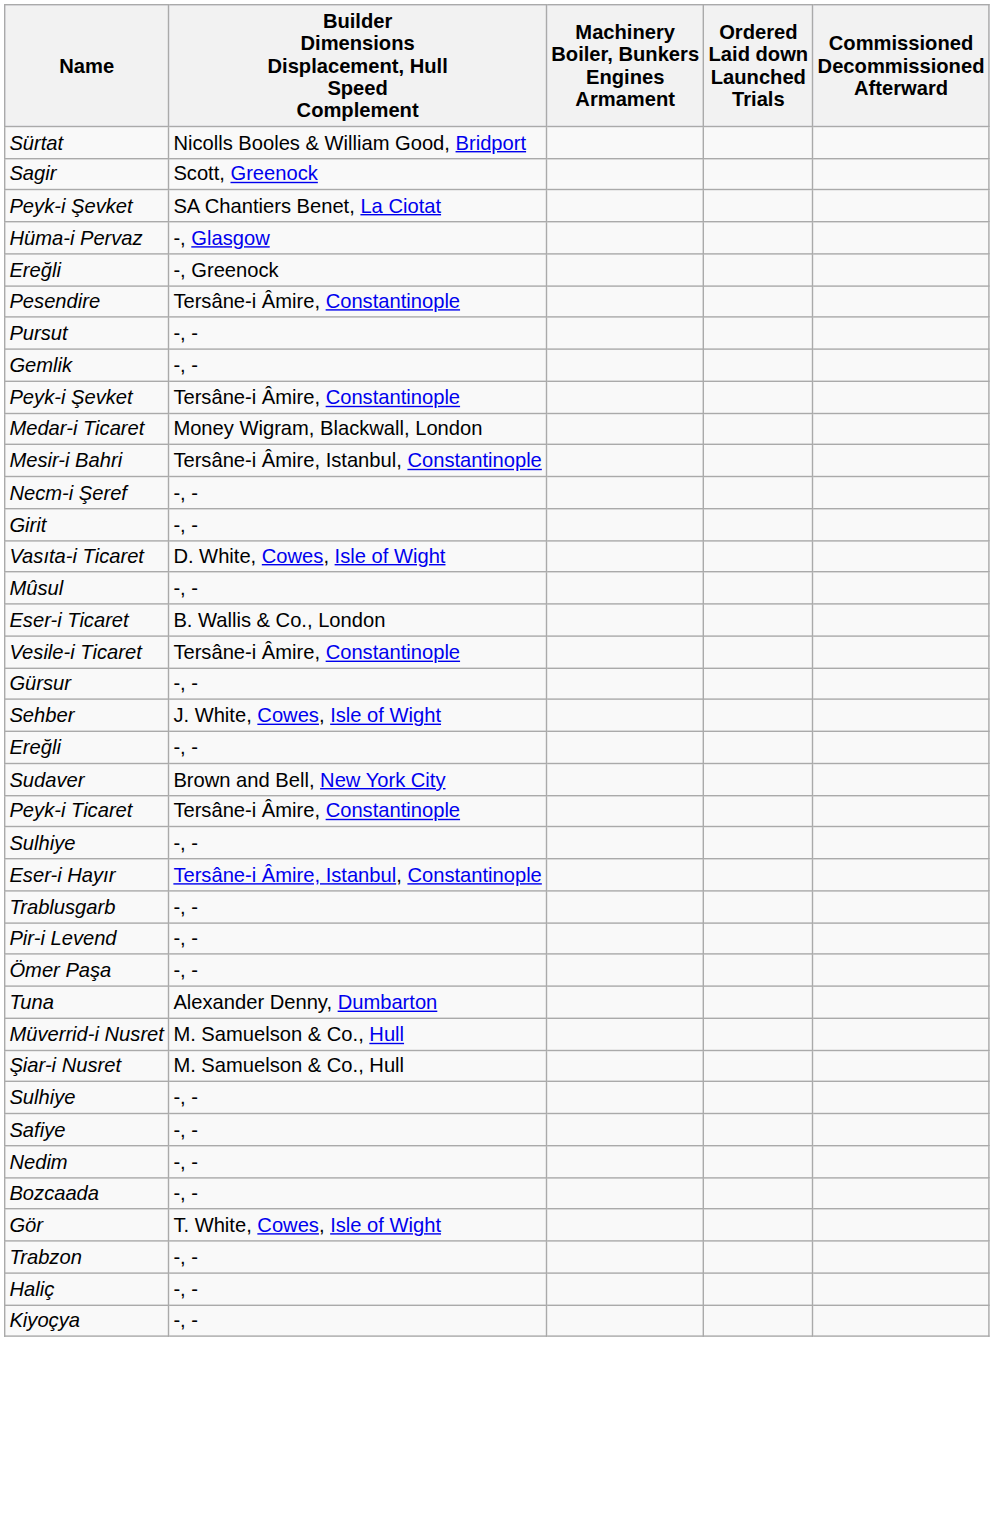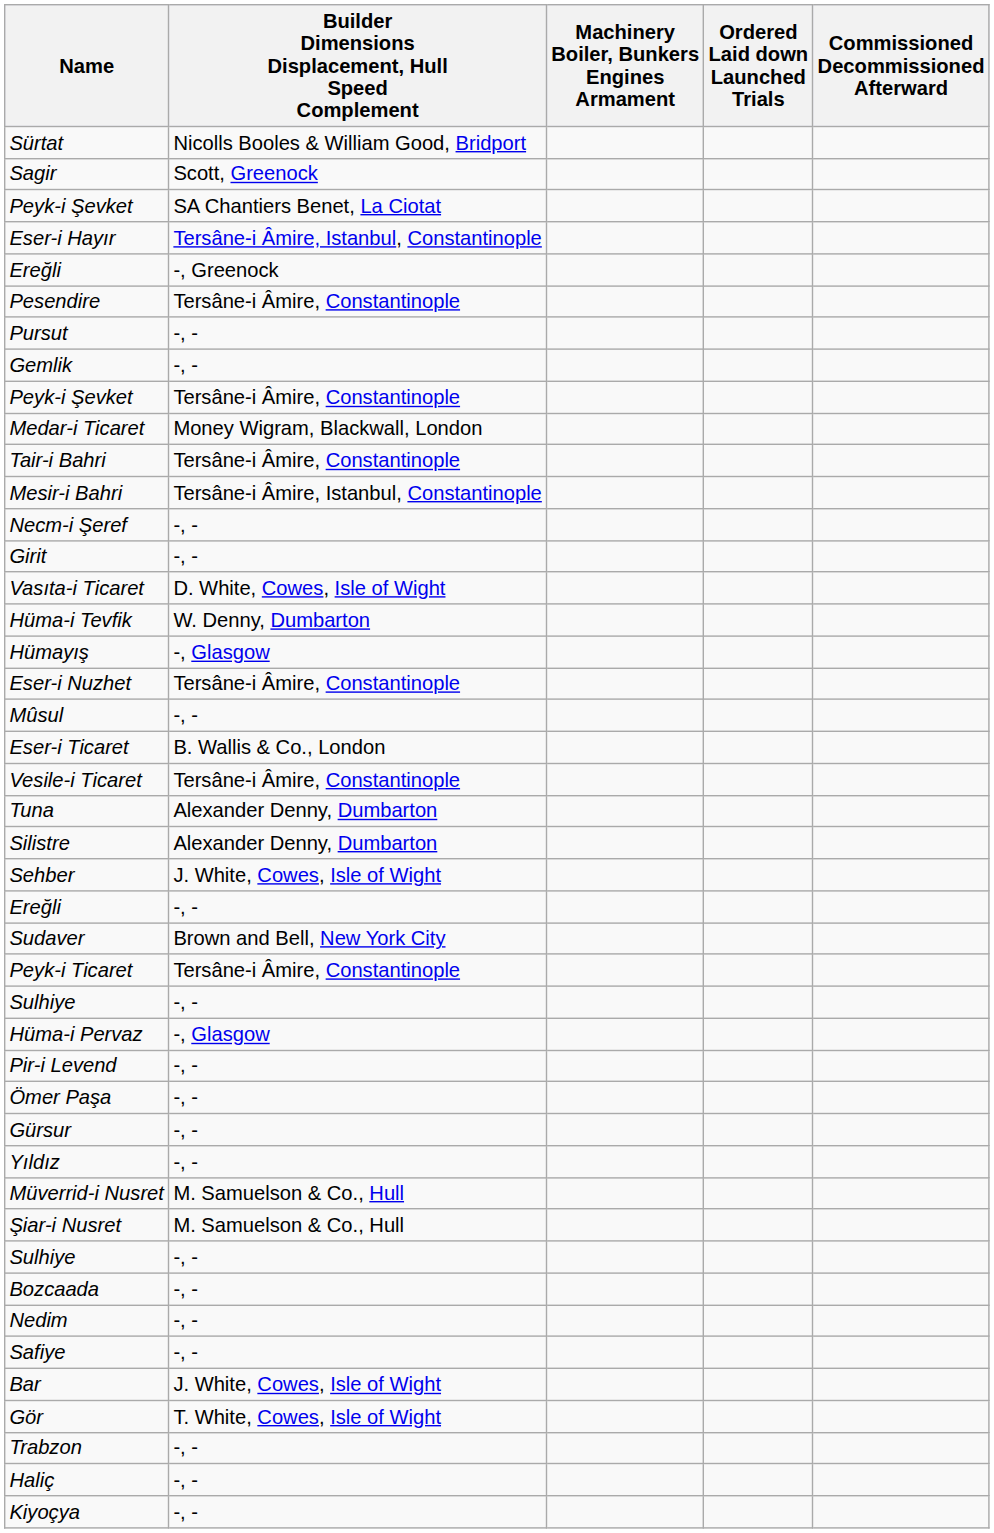rows swapped: Eser-i Hayır <-> Hüma-i Pervaz
+ row: Tair-i Bahri | Tersâne-i Âmire, Constantinople
+ row: Hüma-i Tevfik | W. Denny, Dumbarton
+ row: Hümayış | -, Glasgow
+ row: Eser-i Nuzhet | Tersâne-i Âmire, Constantinople
rows swapped: Tuna <-> Gürsur
+ row: Silistre | Alexander Denny, Dumbarton
- row: Trablusgarb | -, -
+ row: Yıldız | -, -
rows swapped: Safiye <-> Bozcaada
+ row: Bar | J. White, Cowes, Isle of Wight
